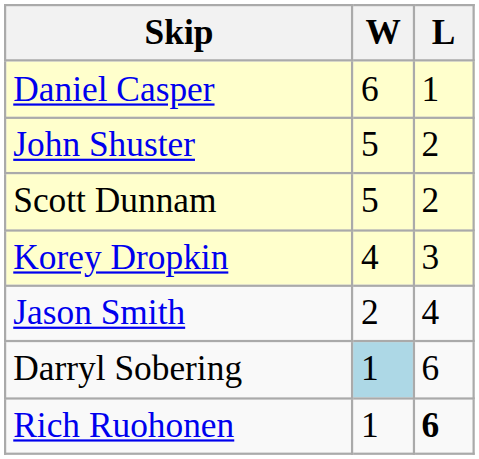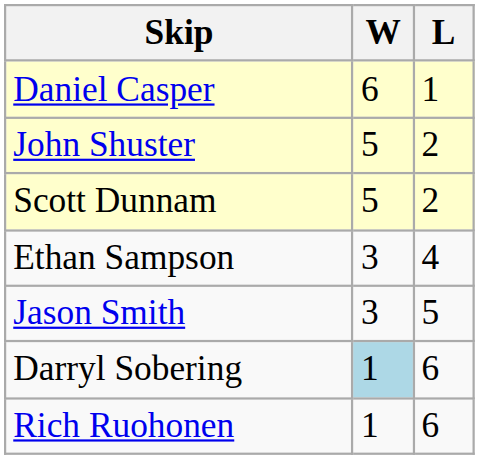- row: Korey Dropkin | 4 | 3
+ row: Ethan Sampson | 3 | 4
Jason Smith | W: 2 -> 3
Jason Smith | L: 4 -> 5
Rich Ruohonen | L: bold -> normal
